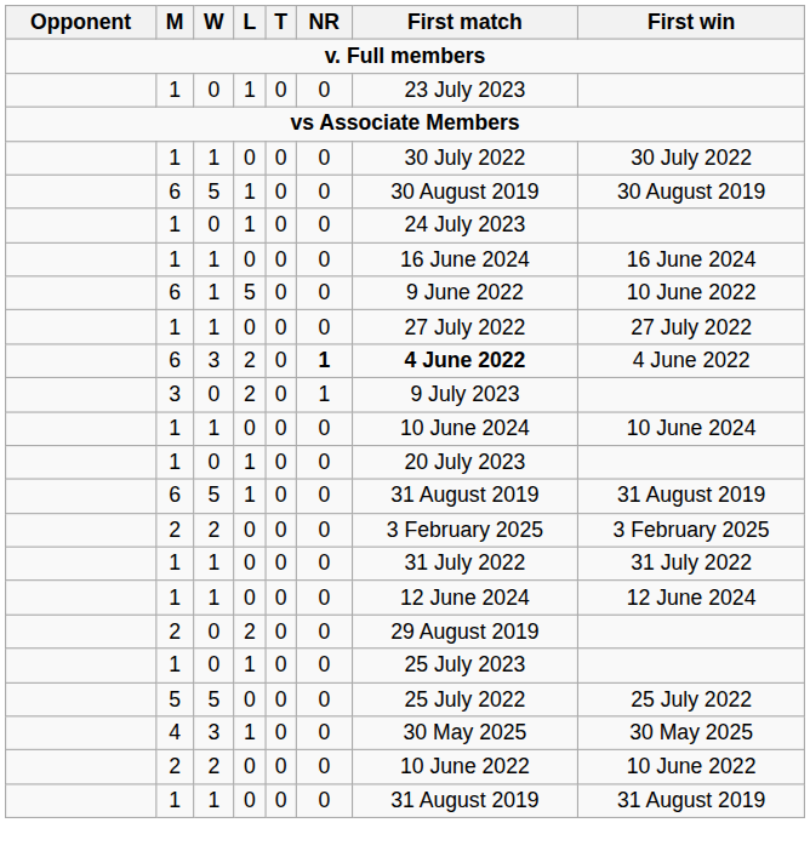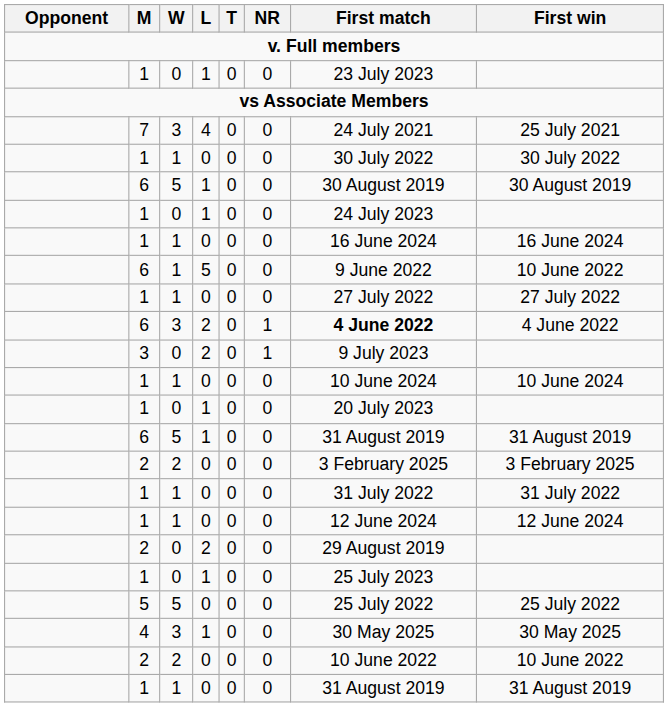+ row: 7 | 3 | 4 | 0 | 0 | 24 July 2021 | 25 July 2021
6 / 3 | NR: bold -> normal
